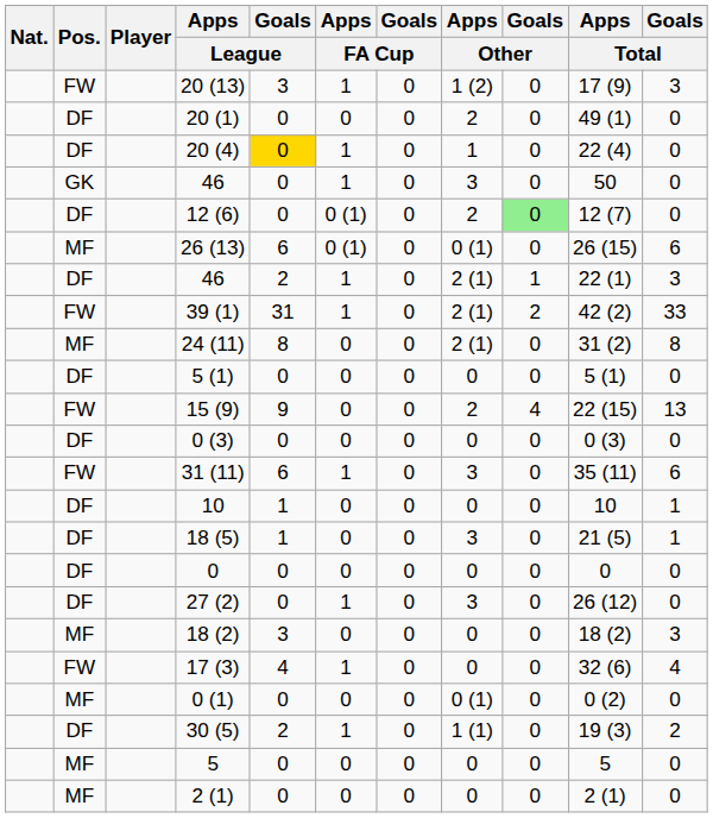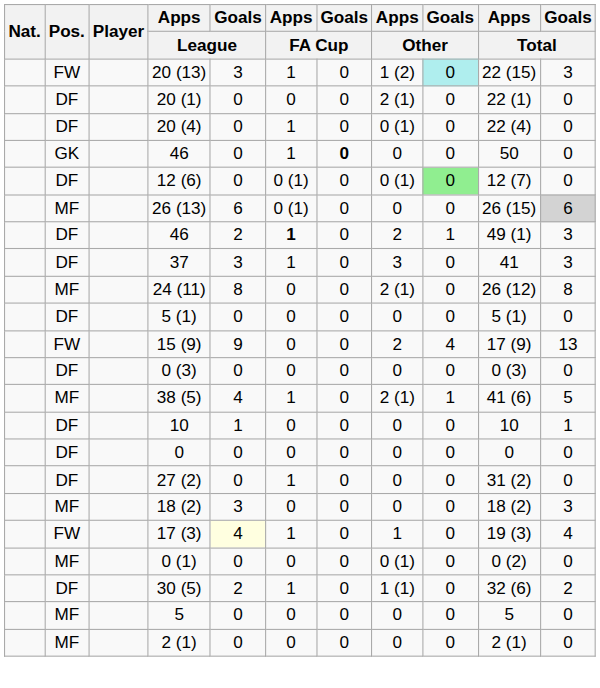20 (13) | Goals / Other: no background -> paleturquoise background
20 (13) | Apps / Total: 17 (9) -> 22 (15)
20 (1) | Apps / Other: 2 -> 2 (1)
20 (1) | Apps / Total: 49 (1) -> 22 (1)
20 (4) | Goals / League: gold background -> no background
20 (4) | Apps / Other: 1 -> 0 (1)
GK / 46 | Goals / FA Cup: normal -> bold
GK / 46 | Apps / Other: 3 -> 0
12 (6) | Apps / Other: 2 -> 0 (1)
26 (13) | Apps / Other: 0 (1) -> 0
26 (13) | Goals / Total: no background -> lightgrey background
DF / 46 | Apps / FA Cup: normal -> bold
DF / 46 | Apps / Other: 2 (1) -> 2
DF / 46 | Apps / Total: 22 (1) -> 49 (1)
+ row: DF | 37 | 3 | 1 | 0 | 3 | 0 | 41 | 3
- row: FW | 39 (1) | 31 | 1 | 0 | 2 (1) | 2 | 42 (2) | 33
24 (11) | Apps / Total: 31 (2) -> 26 (12)
15 (9) | Apps / Total: 22 (15) -> 17 (9)
- row: FW | 31 (11) | 6 | 1 | 0 | 3 | 0 | 35 (11) | 6
+ row: MF | 38 (5) | 4 | 1 | 0 | 2 (1) | 1 | 41 (6) | 5
- row: DF | 18 (5) | 1 | 0 | 0 | 3 | 0 | 21 (5) | 1
27 (2) | Apps / Other: 3 -> 0
27 (2) | Apps / Total: 26 (12) -> 31 (2)
17 (3) | Goals / League: no background -> lightyellow background
17 (3) | Apps / Other: 0 -> 1
17 (3) | Apps / Total: 32 (6) -> 19 (3)
30 (5) | Apps / Total: 19 (3) -> 32 (6)
